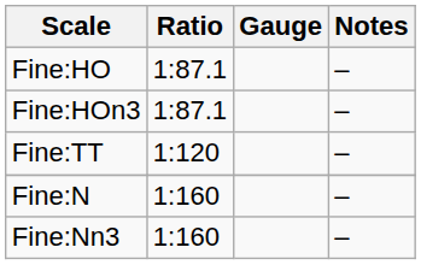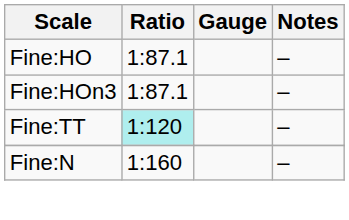Fine:TT | Ratio: no background -> paleturquoise background
- row: Fine:Nn3 | 1:160 | –
